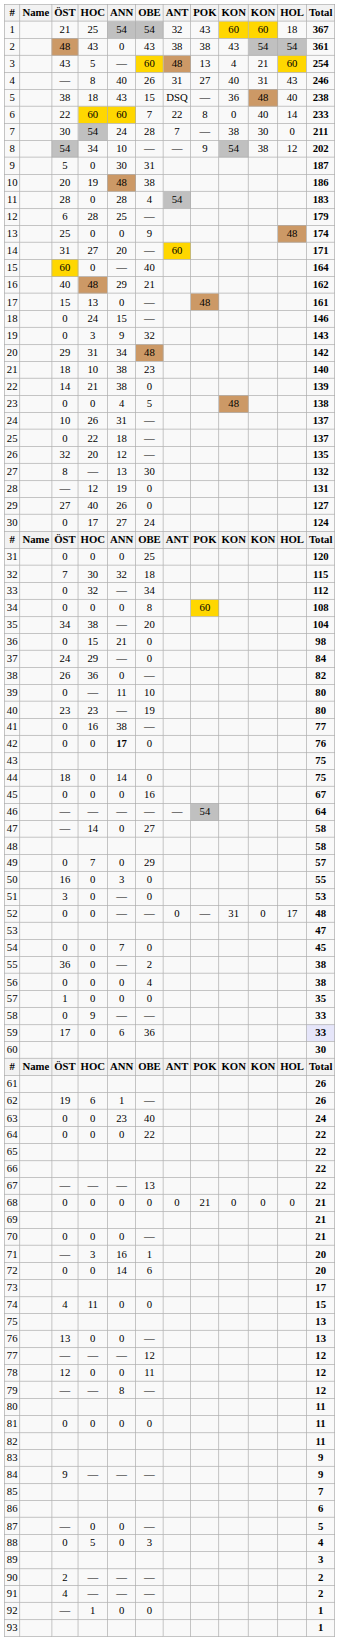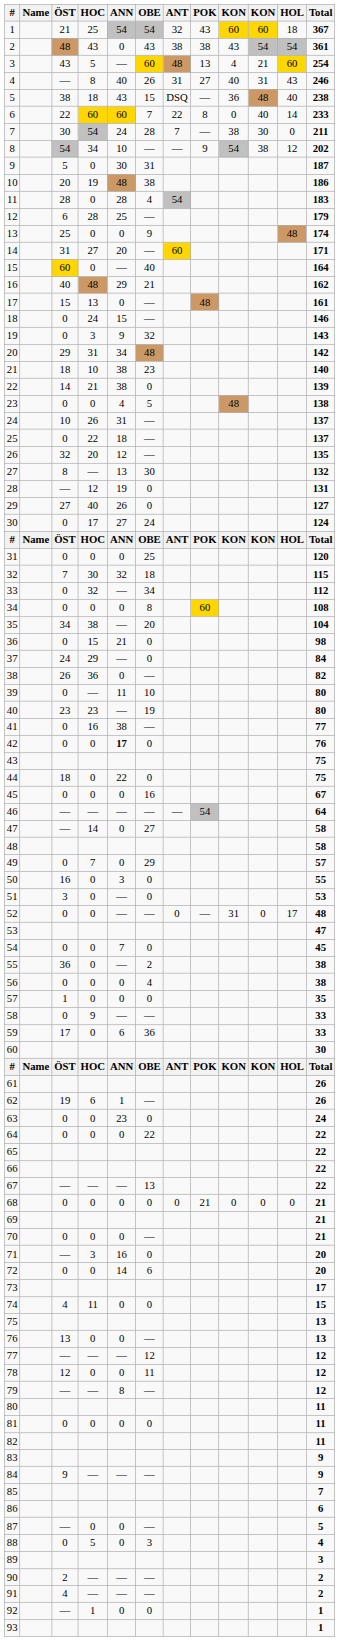44 | ANN: 14 -> 22
59 | Total: lavender background -> no background
63 | OBE: 40 -> 0
71 | OBE: 1 -> 0
